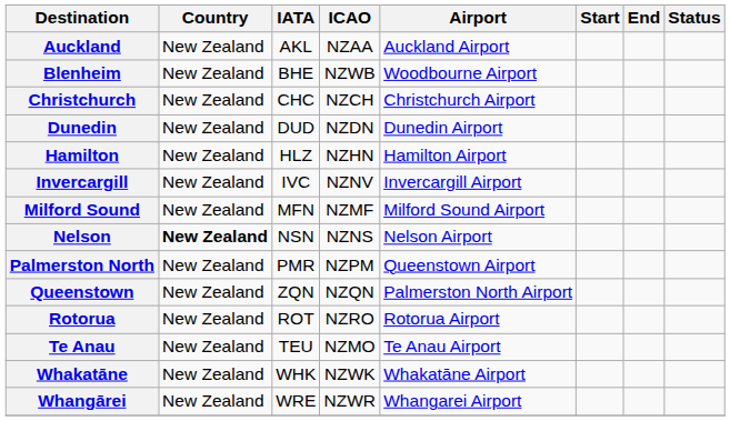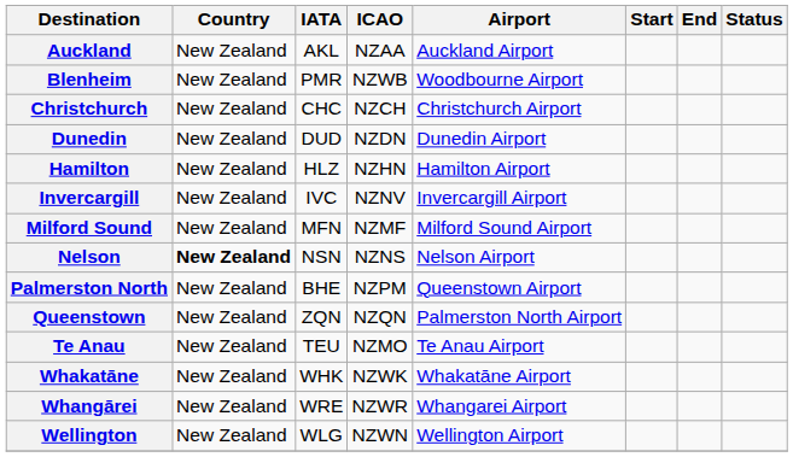Blenheim | IATA: BHE -> PMR
Palmerston North | IATA: PMR -> BHE
- row: Rotorua | New Zealand | ROT | NZRO | Rotorua Airport
+ row: Wellington | New Zealand | WLG | NZWN | Wellington Airport
